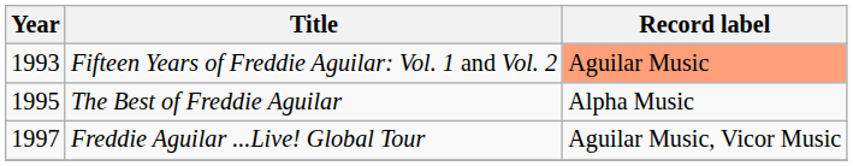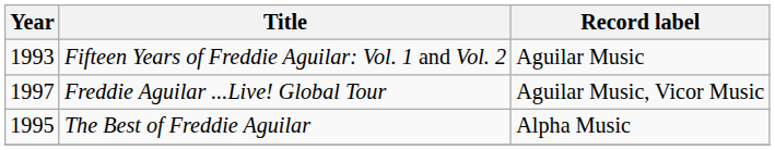Fifteen Years of Freddie Aguilar: Vol. 1 and Vol. 2 | Record label: lightsalmon background -> no background
rows swapped: The Best of Freddie Aguilar <-> Freddie Aguilar ...Live! Global Tour
